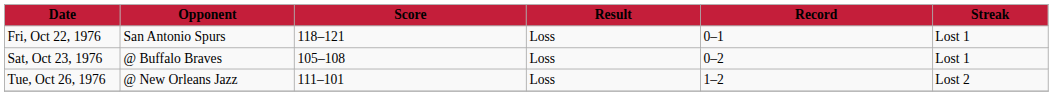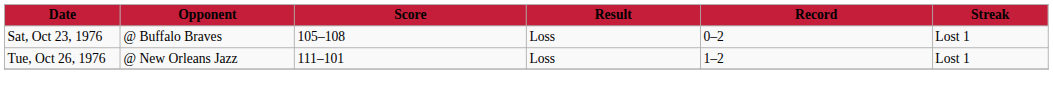- row: Fri, Oct 22, 1976 | San Antonio Spurs | 118–121 | Loss | 0–1 | Lost 1
Tue, Oct 26, 1976 | Streak: Lost 2 -> Lost 1
